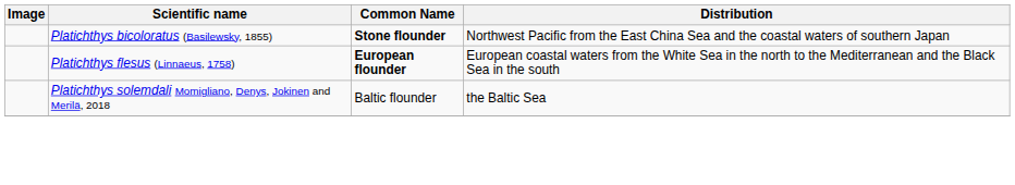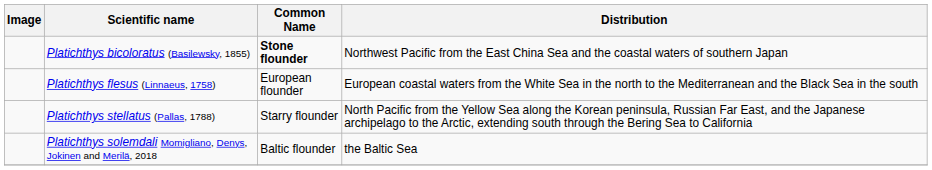Platichthys flesus (Linnaeus, 1758) | Common Name: bold -> normal
+ row: Platichthys stellatus (Pallas, 1788) | Starry flounder | North Pacific from the Yellow Sea along the Korean peninsula, Russian Far East, and the Japanese archipelago to the Arctic, extending south through the Bering Sea to California
